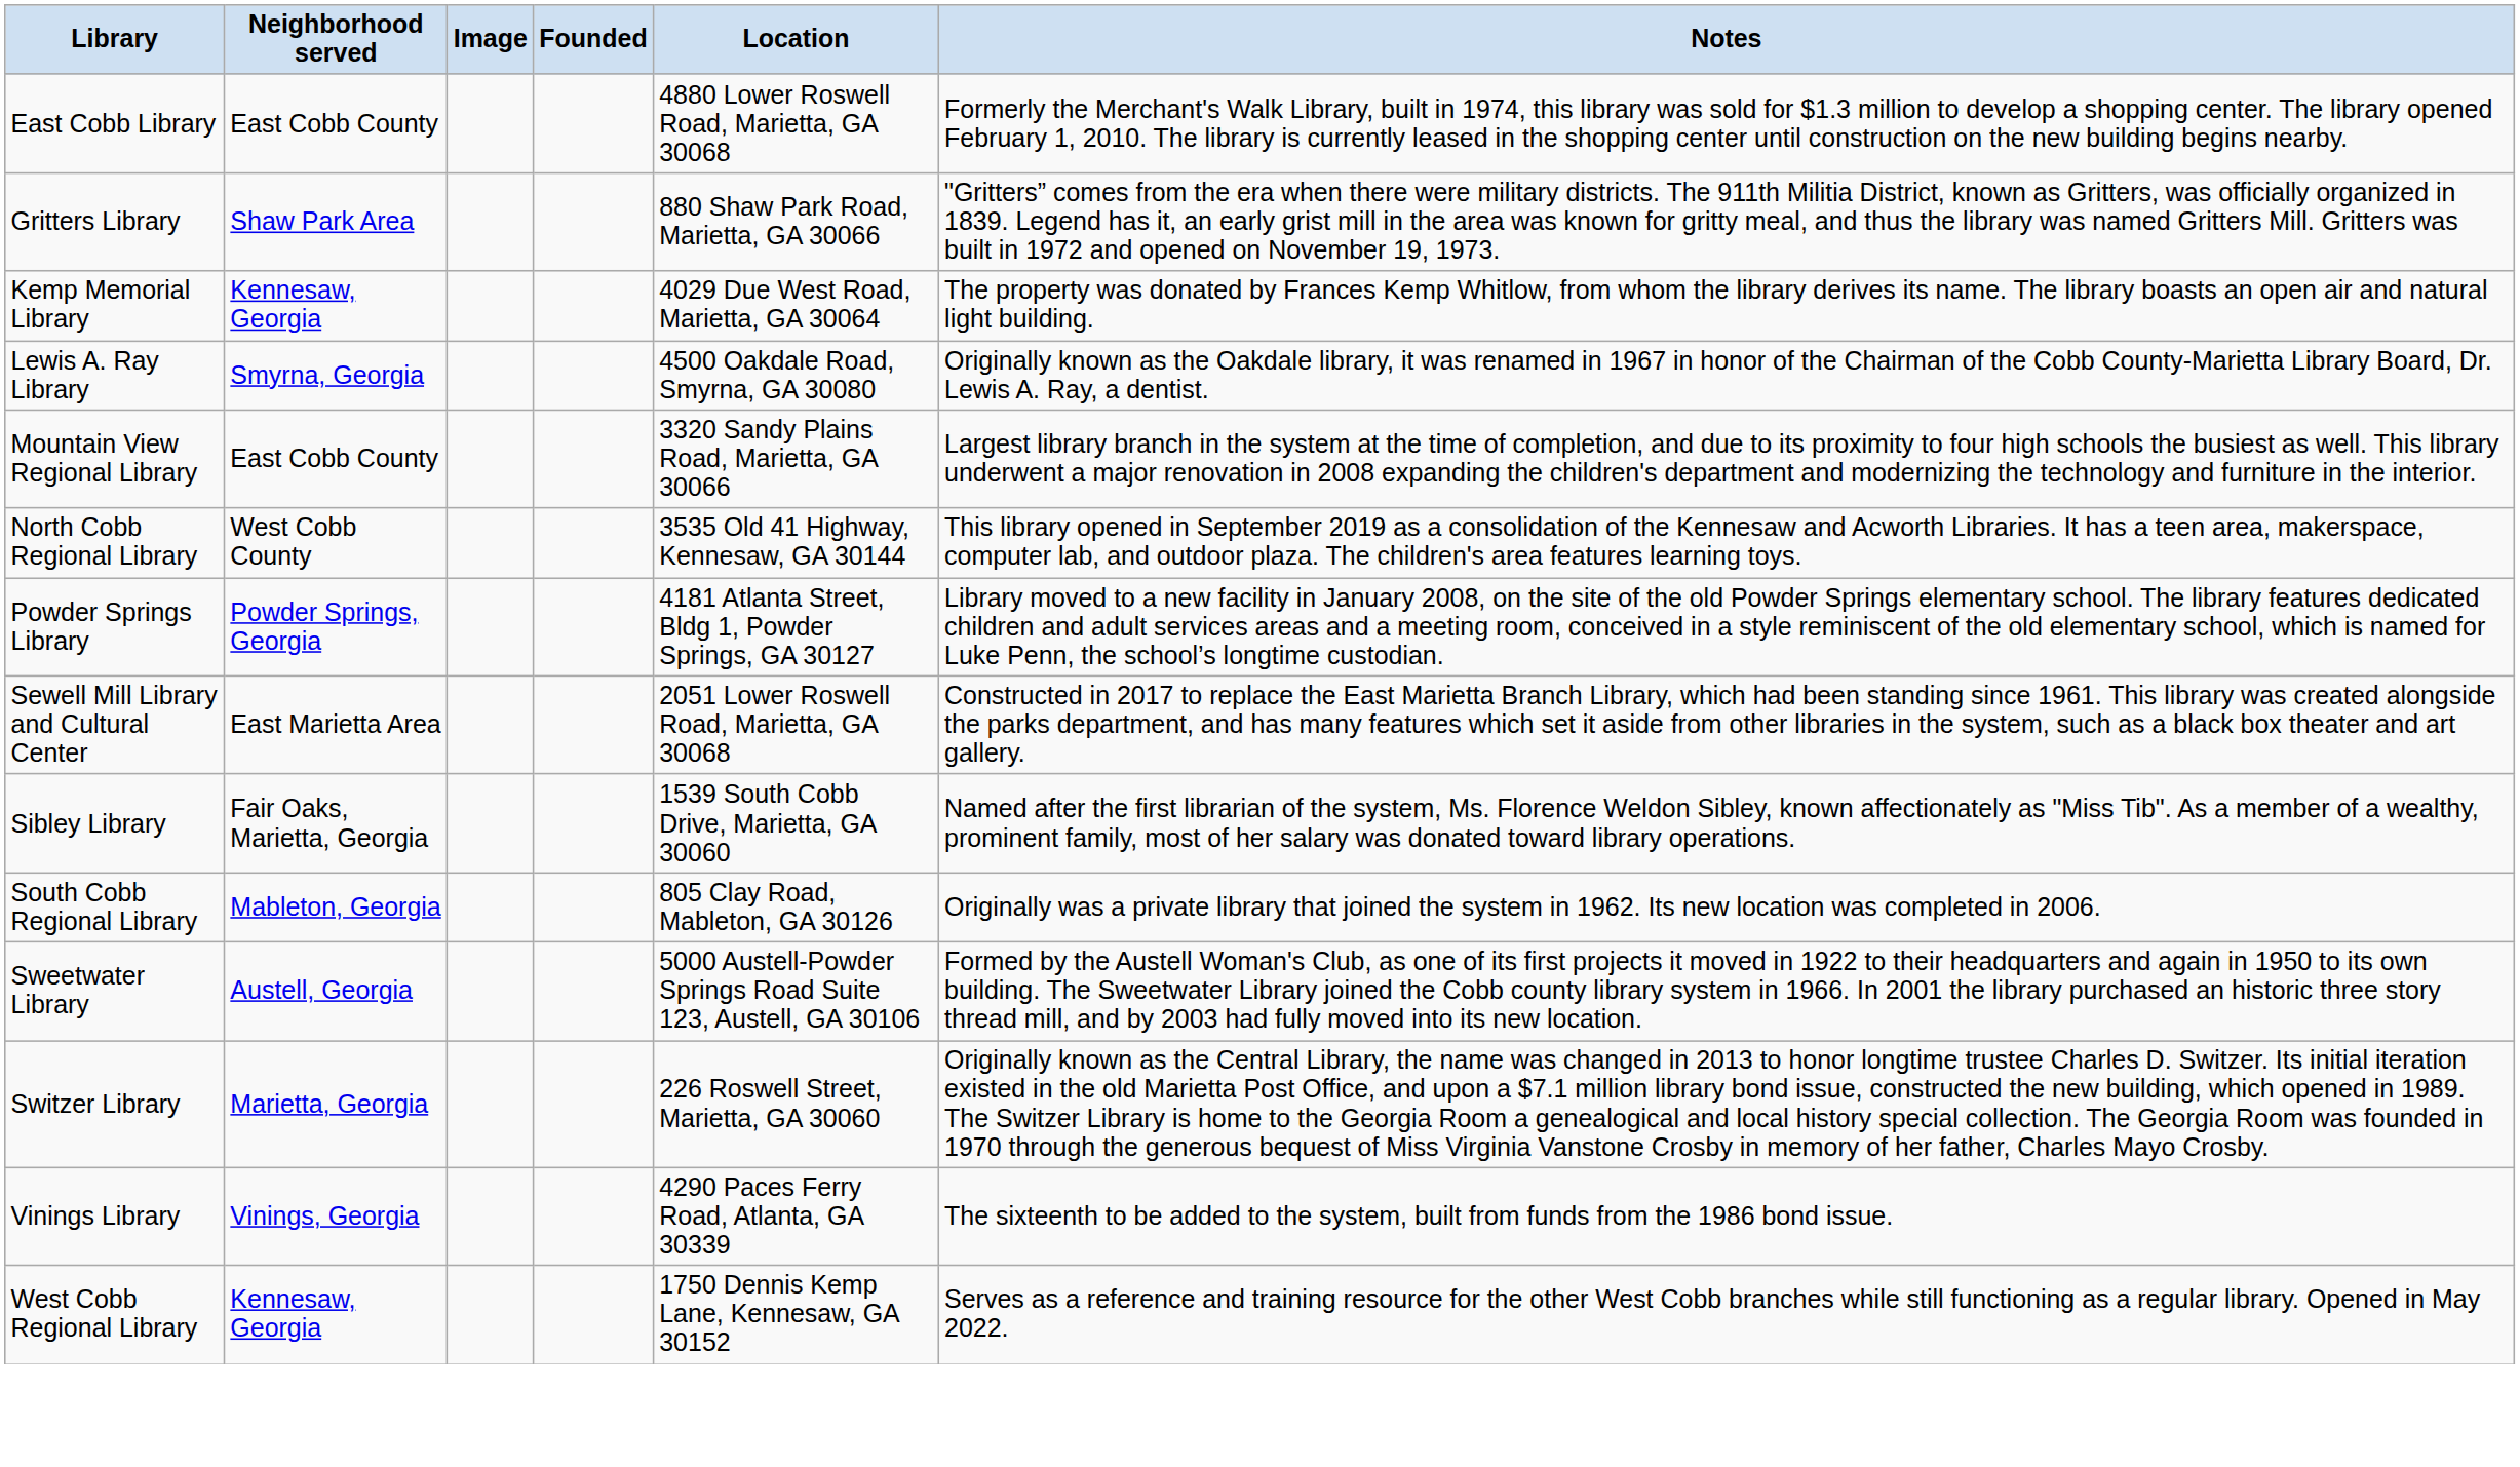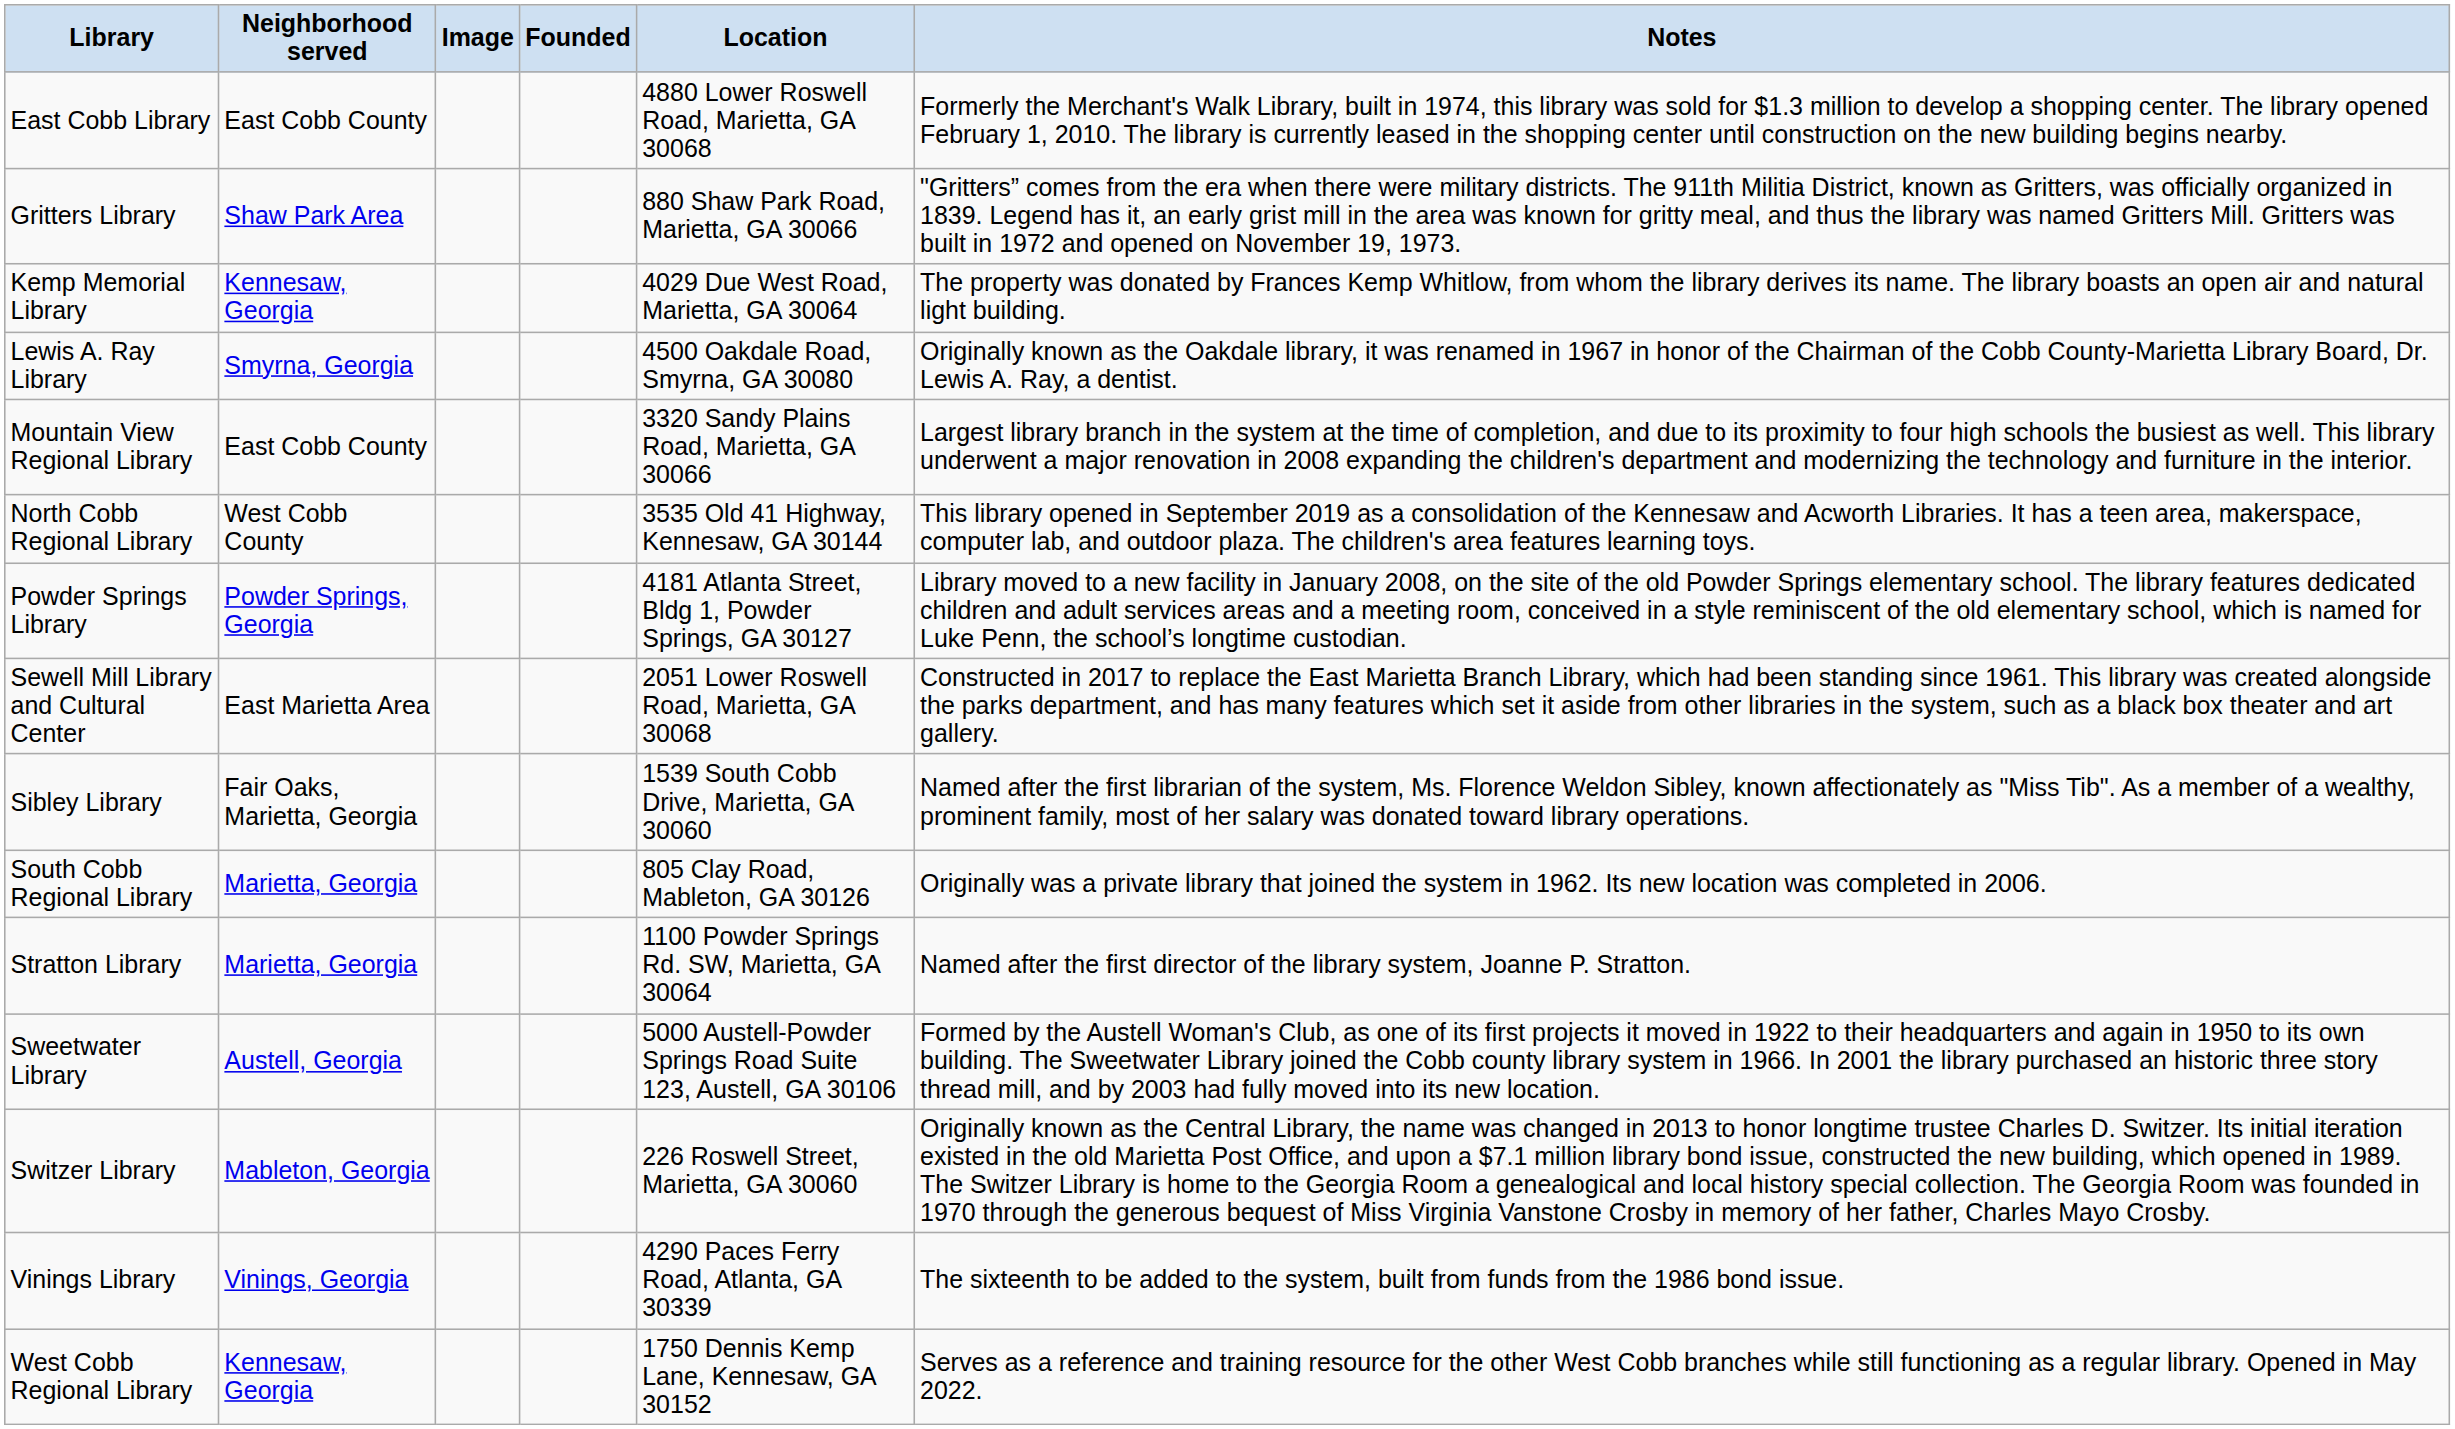South Cobb Regional Library | Neighborhood served: Mableton, Georgia -> Marietta, Georgia
+ row: Stratton Library | Marietta, Georgia | 1100 Powder Springs Rd. SW, Marietta, GA 30064 | Named after the first director of the library system, Joanne P. Stratton.
Switzer Library | Neighborhood served: Marietta, Georgia -> Mableton, Georgia
